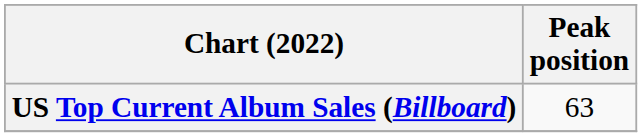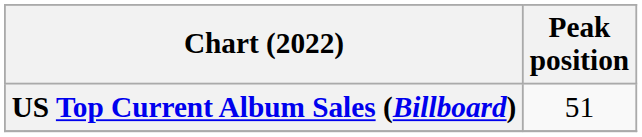US Top Current Album Sales (Billboard) | Peak position: 63 -> 51
